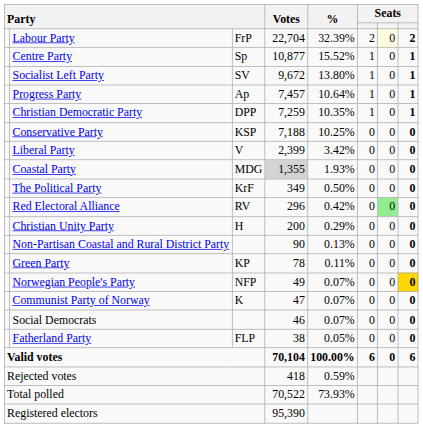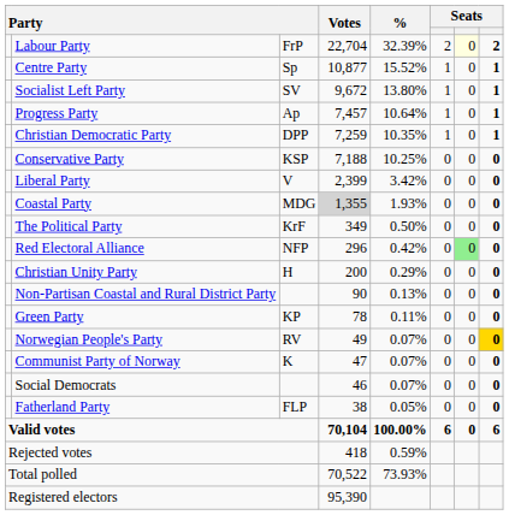Red Electoral Alliance | column 3: RV -> NFP
Norwegian People's Party | column 3: NFP -> RV
